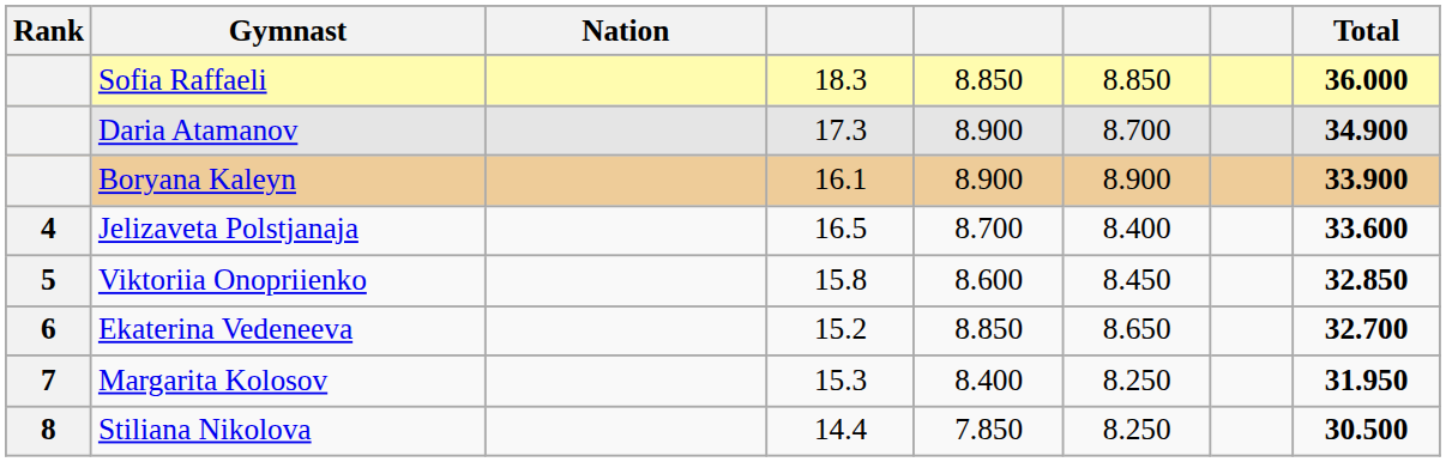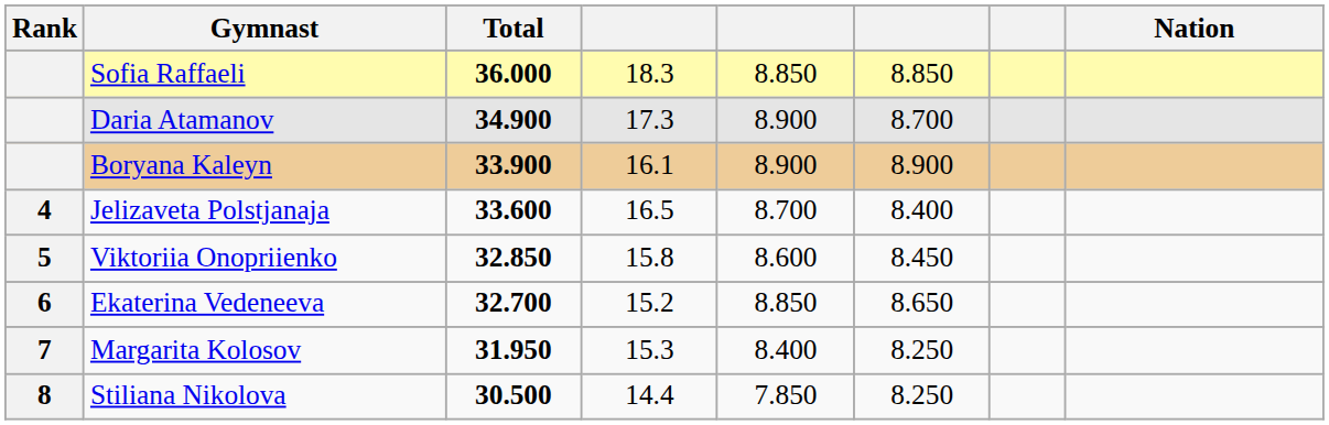columns swapped: Nation <-> Total
